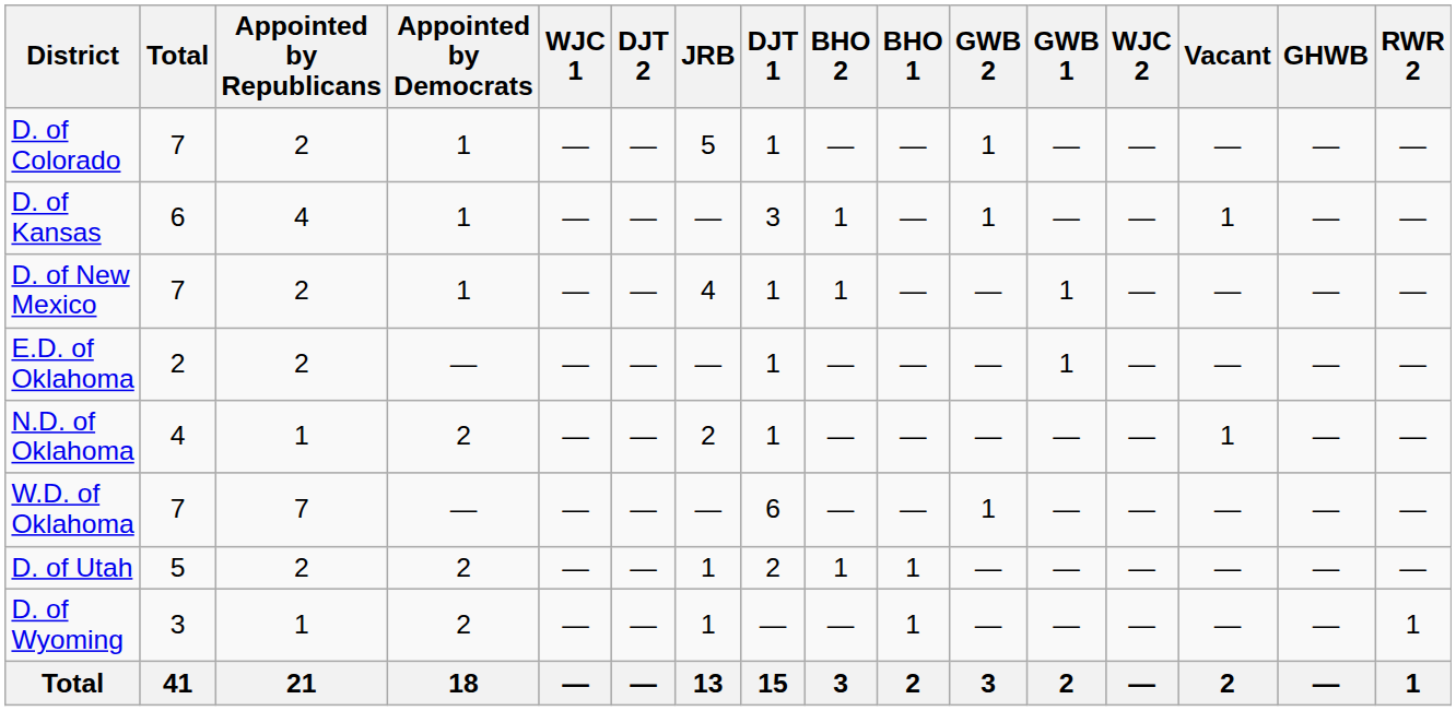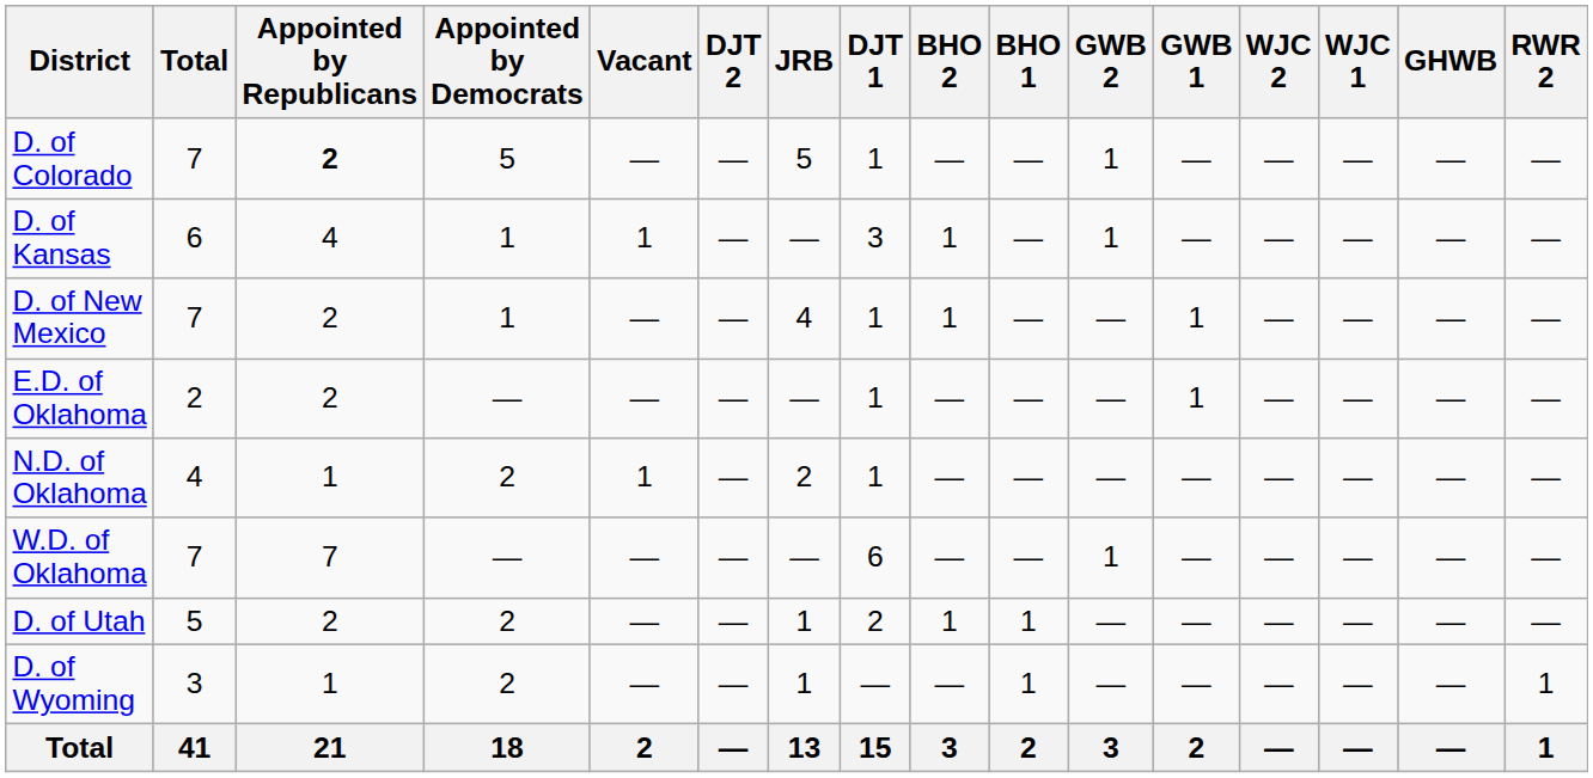columns swapped: Vacant <-> WJC 1
D. of Colorado | Appointed by Republicans: normal -> bold
D. of Colorado | Appointed by Democrats: 1 -> 5
